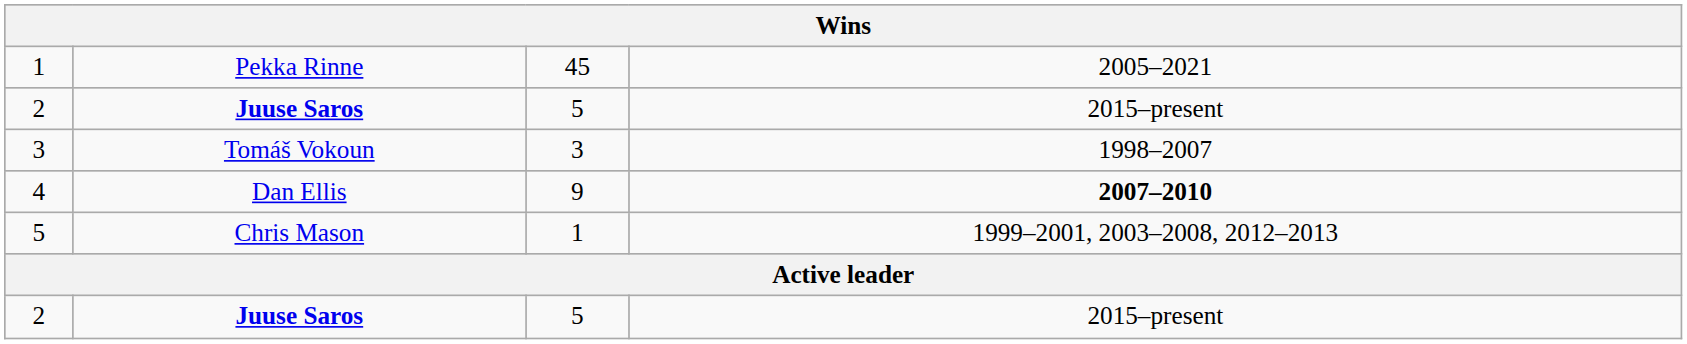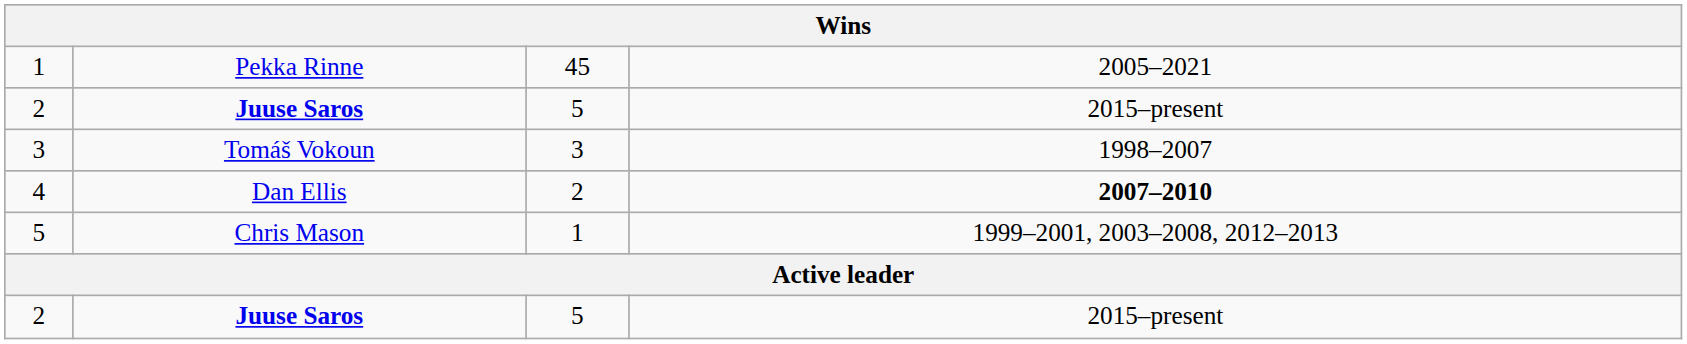4 | column 3: 9 -> 2
